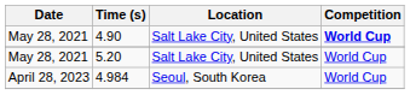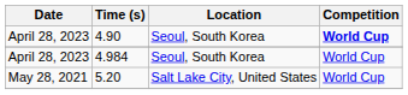4.90 | Date: May 28, 2021 -> April 28, 2023
4.90 | Location: Salt Lake City, United States -> Seoul, South Korea
rows swapped: 4.984 <-> 5.20
